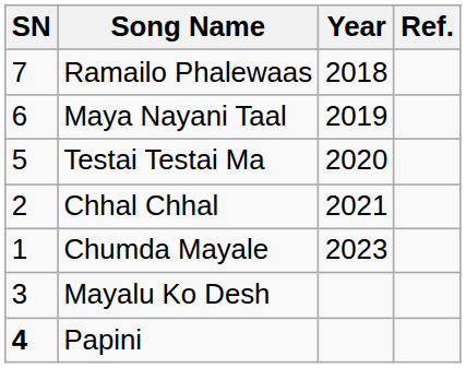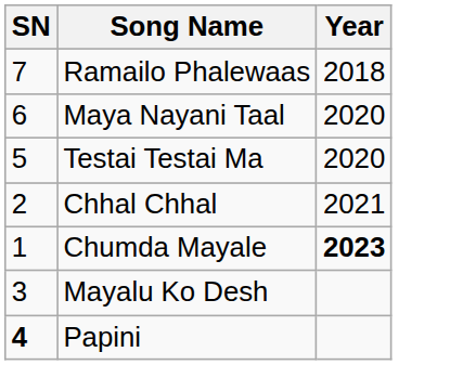- column: Ref.
Maya Nayani Taal | Year: 2019 -> 2020
Chumda Mayale | Year: normal -> bold
